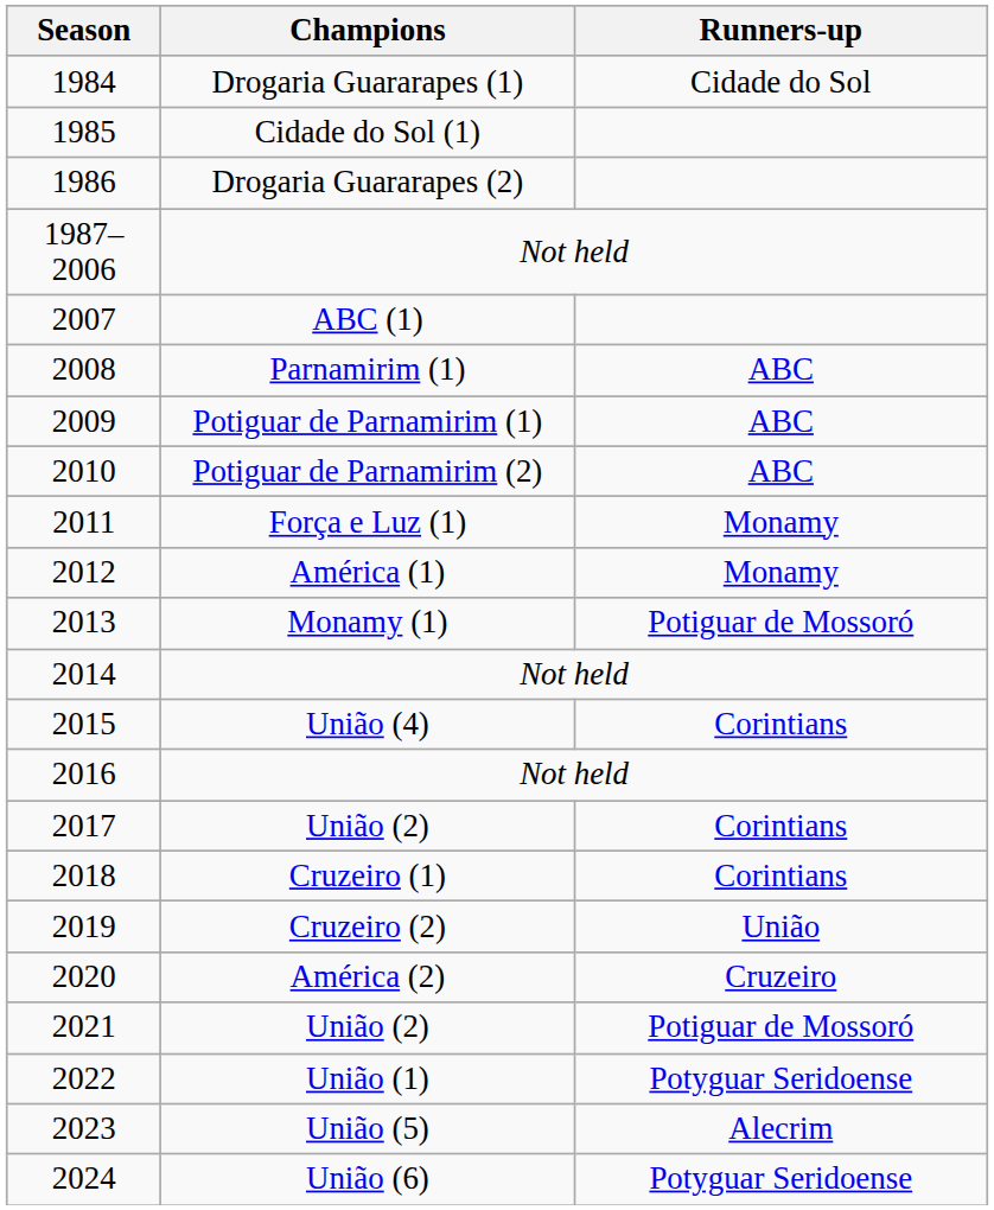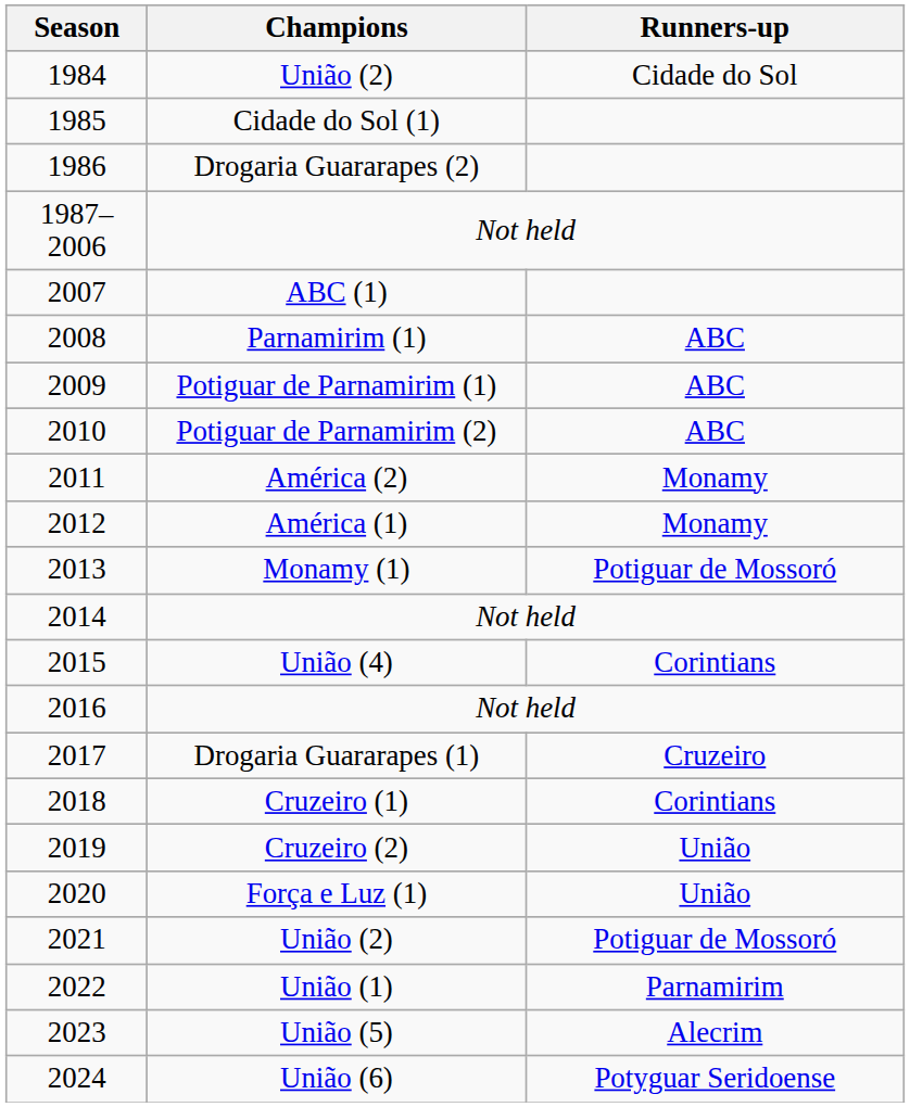1984 | Champions: Drogaria Guararapes (1) -> União (2)
2011 | Champions: Força e Luz (1) -> América (2)
2017 | Champions: União (2) -> Drogaria Guararapes (1)
2017 | Runners-up: Corintians -> Cruzeiro
2020 | Champions: América (2) -> Força e Luz (1)
2020 | Runners-up: Cruzeiro -> União
2022 | Runners-up: Potyguar Seridoense -> Parnamirim
